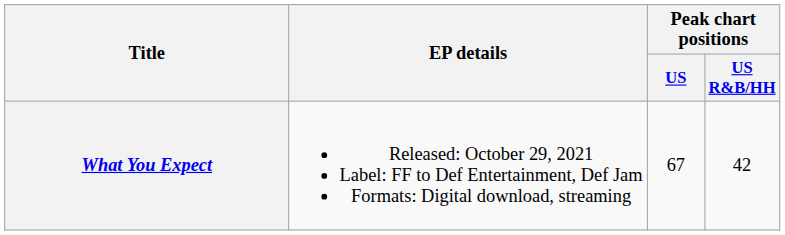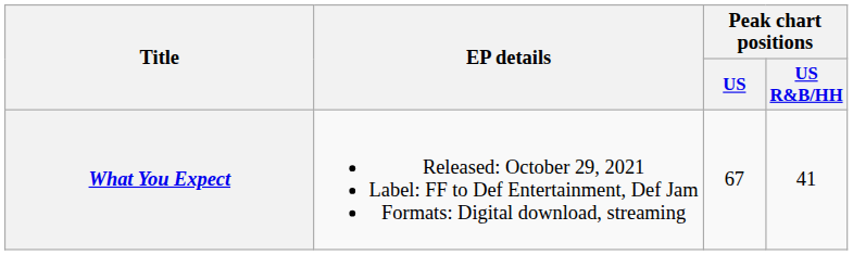What You Expect | Peak chart positions / US R&B/HH: 42 -> 41
